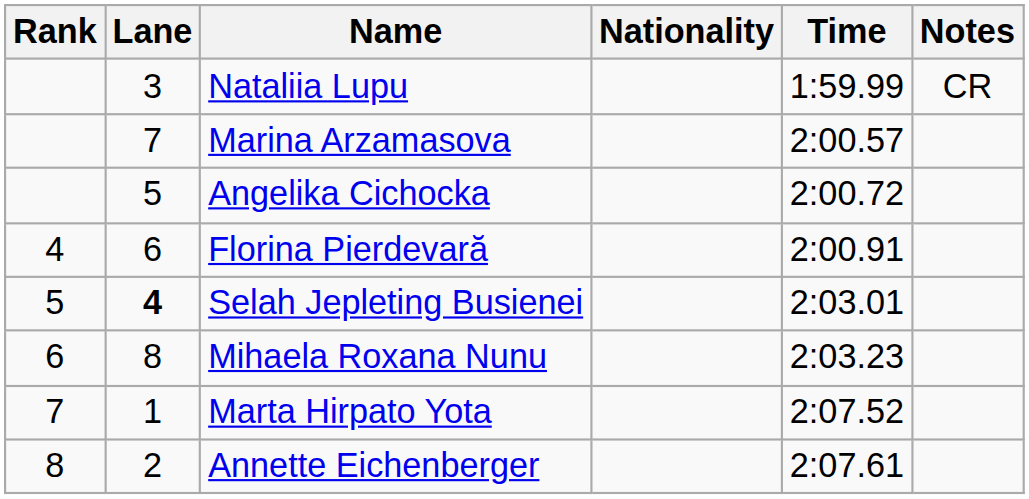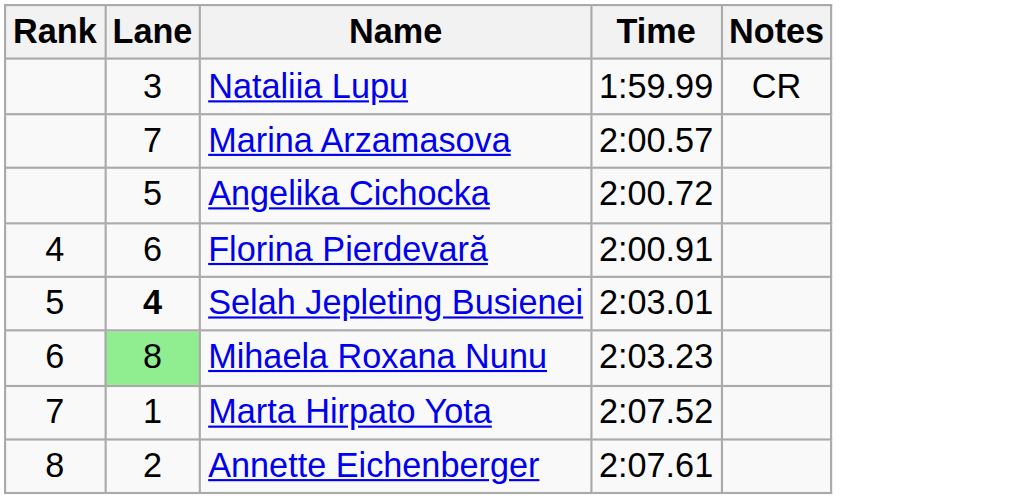- column: Nationality
Mihaela Roxana Nunu | Lane: no background -> lightgreen background
